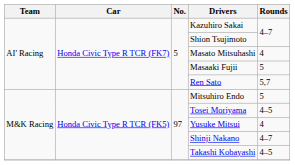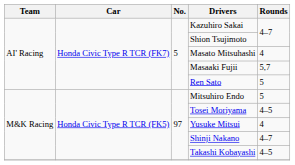Masaaki Fujii | Rounds: 5 -> 5,7
Ren Sato | Rounds: 5,7 -> 5
